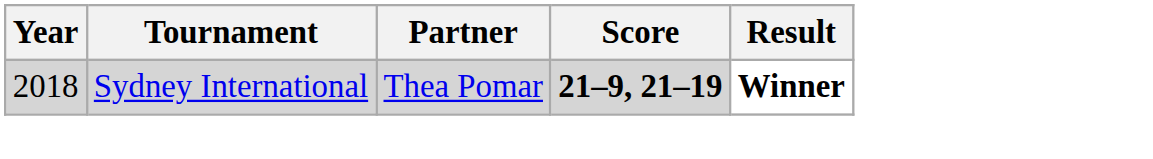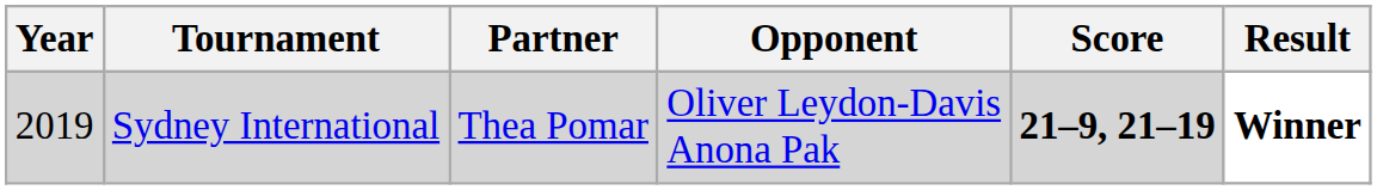+ column: Opponent | Oliver Leydon-Davis Anona Pak
Sydney International | Year: 2018 -> 2019
